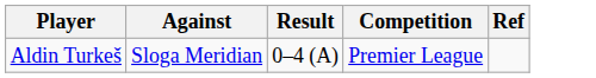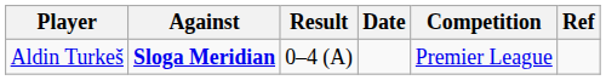+ column: Date
Aldin Turkeš | Against: normal -> bold
